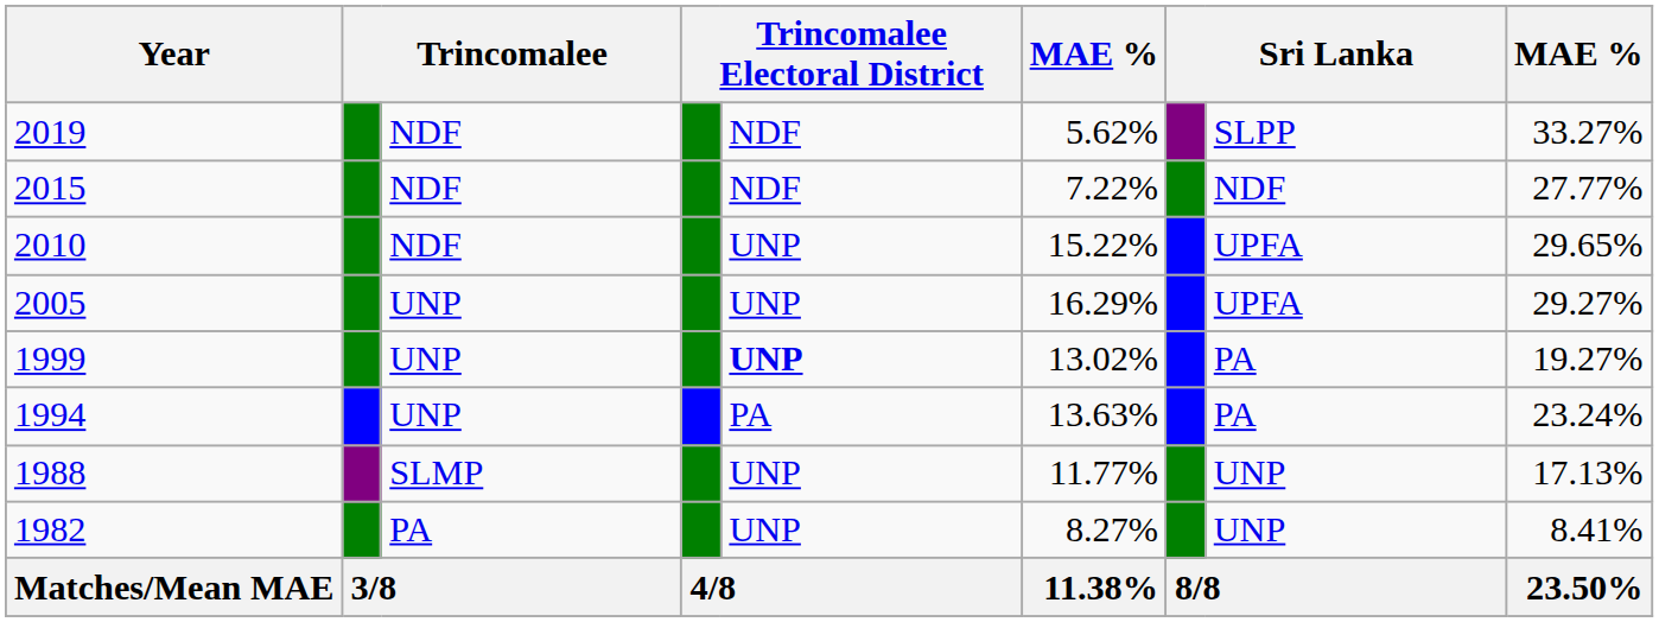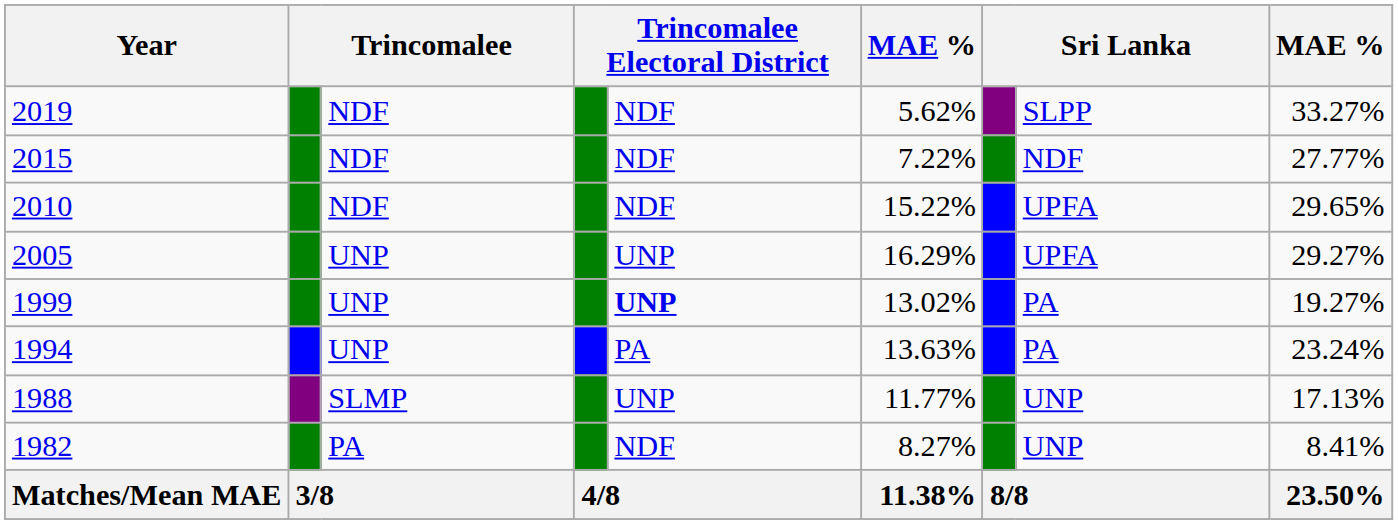2010 | column 5: UNP -> NDF
1982 | column 5: UNP -> NDF
